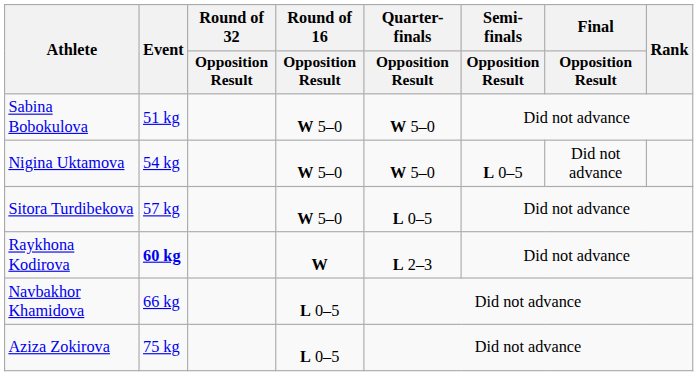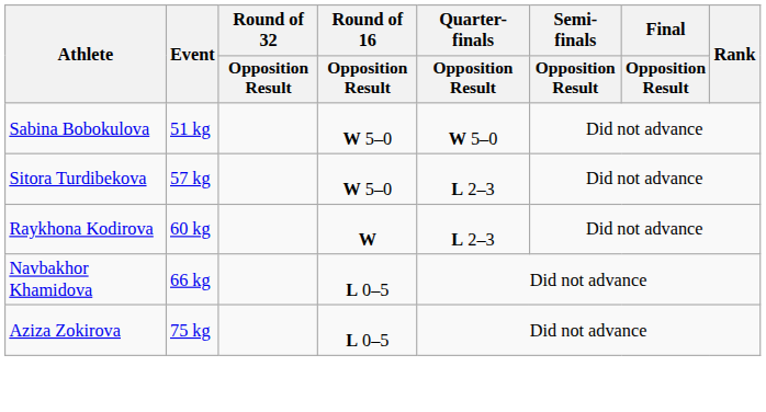- row: Nigina Uktamova | 54 kg | W 5–0 | W 5–0 | L 0–5 | Did not advance
Sitora Turdibekova | Quarter-finals / Opposition Result: L 0–5 -> L 2–3
Raykhona Kodirova | Event: bold -> normal
